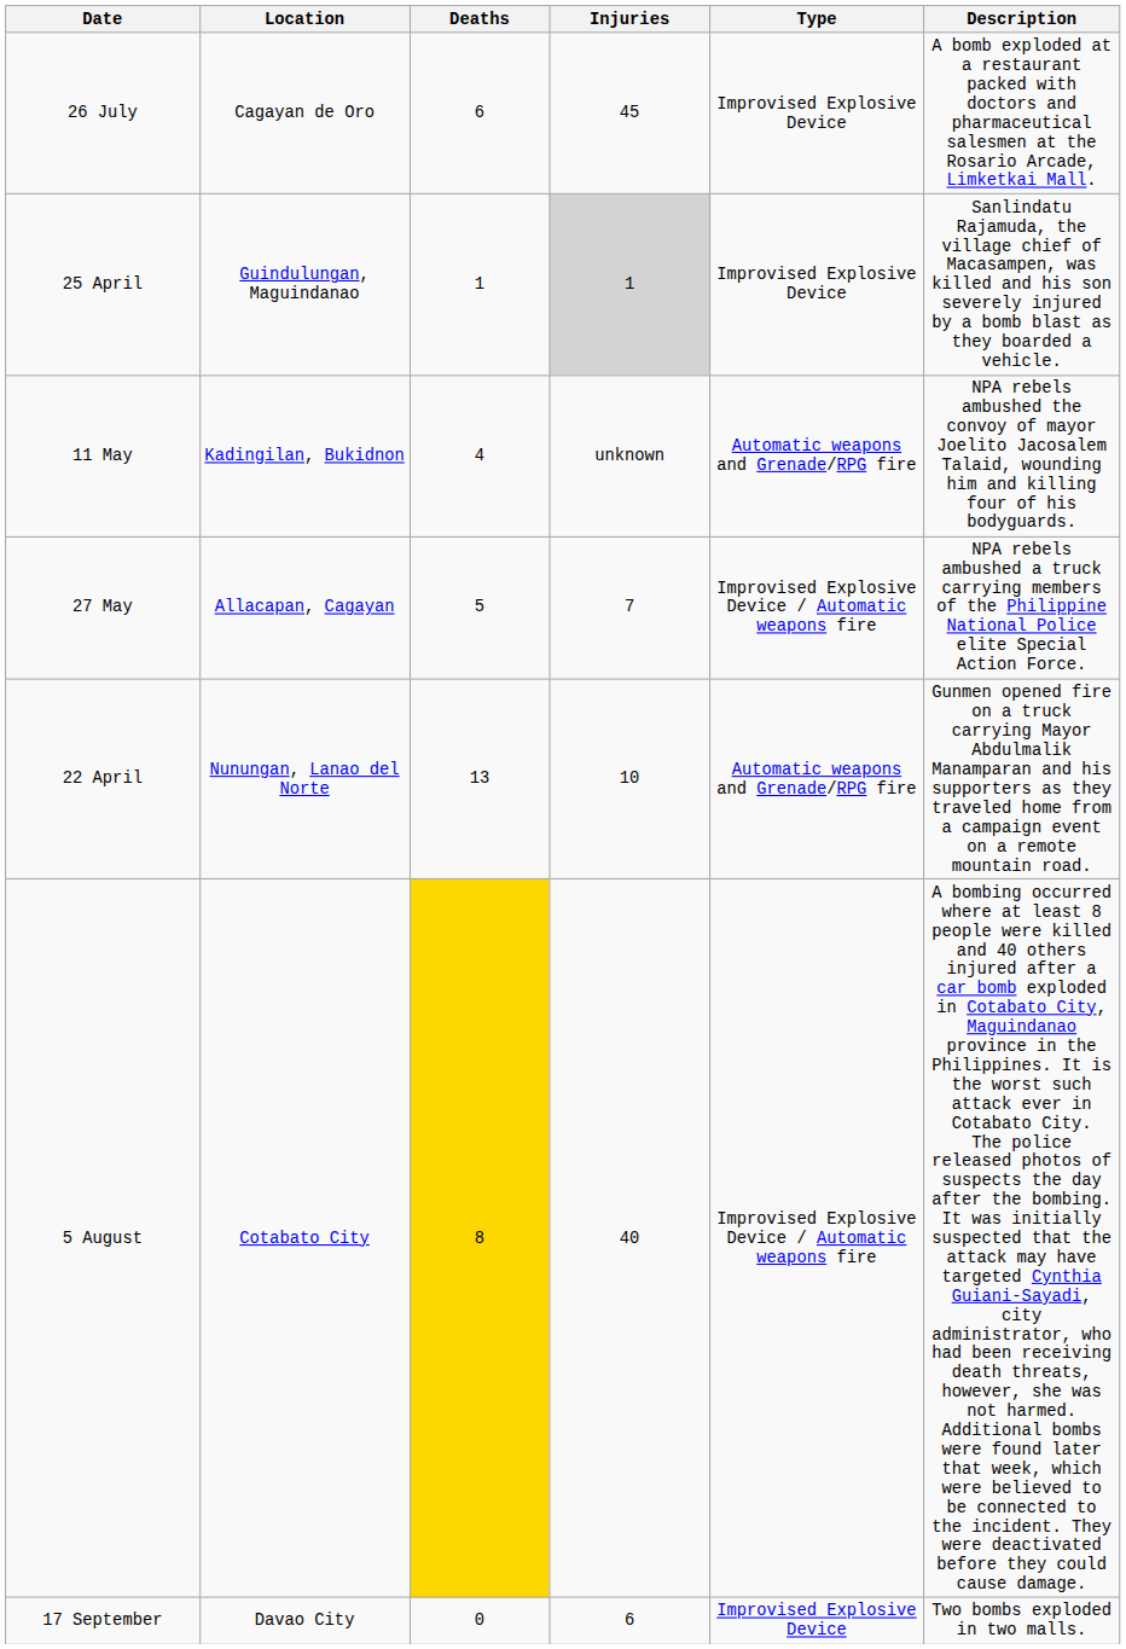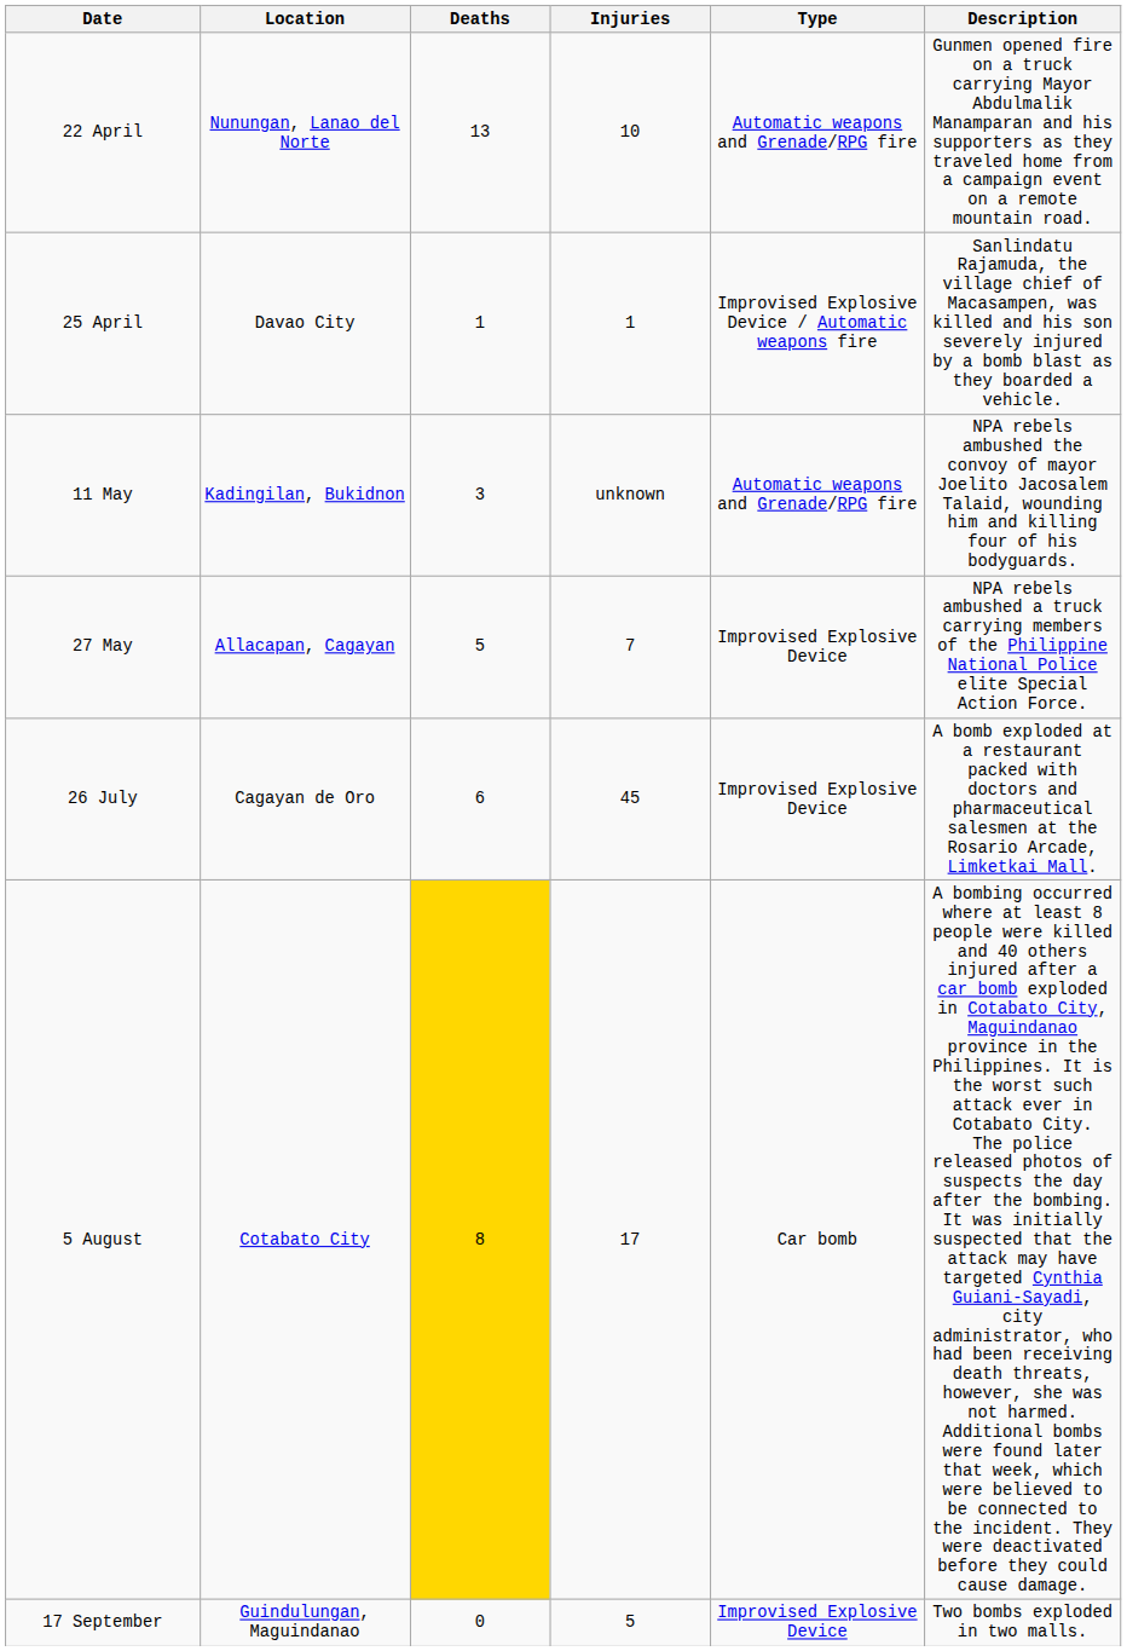rows swapped: 22 April <-> 26 July
25 April | Location: Guindulungan, Maguindanao -> Davao City
25 April | Injuries: lightgrey background -> no background
25 April | Type: Improvised Explosive Device -> Improvised Explosive Device / Automatic weapons fire
11 May | Deaths: 4 -> 3
27 May | Type: Improvised Explosive Device / Automatic weapons fire -> Improvised Explosive Device
5 August | Injuries: 40 -> 17
5 August | Type: Improvised Explosive Device / Automatic weapons fire -> Car bomb
17 September | Location: Davao City -> Guindulungan, Maguindanao
17 September | Injuries: 6 -> 5
